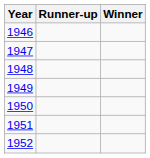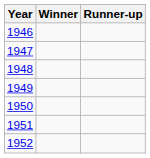columns swapped: Winner <-> Runner-up
